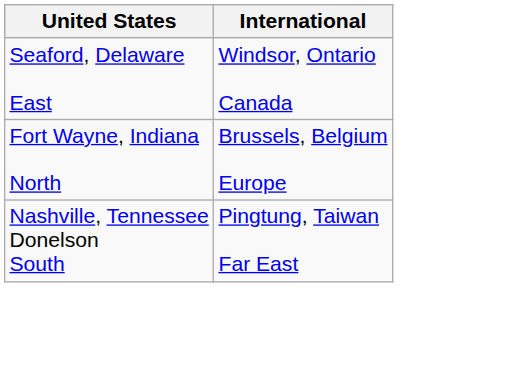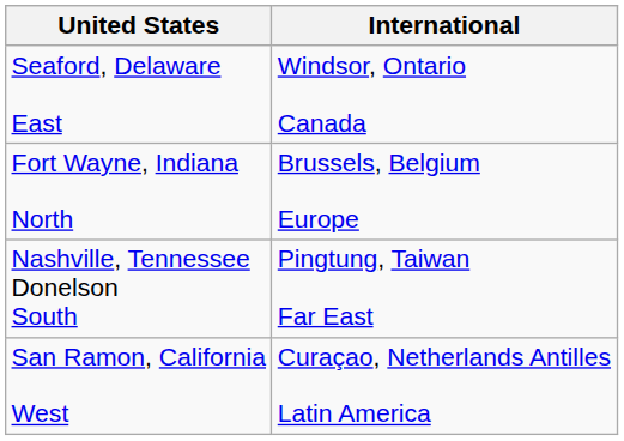+ row: San Ramon, California West | Curaçao, Netherlands Antilles Latin America
